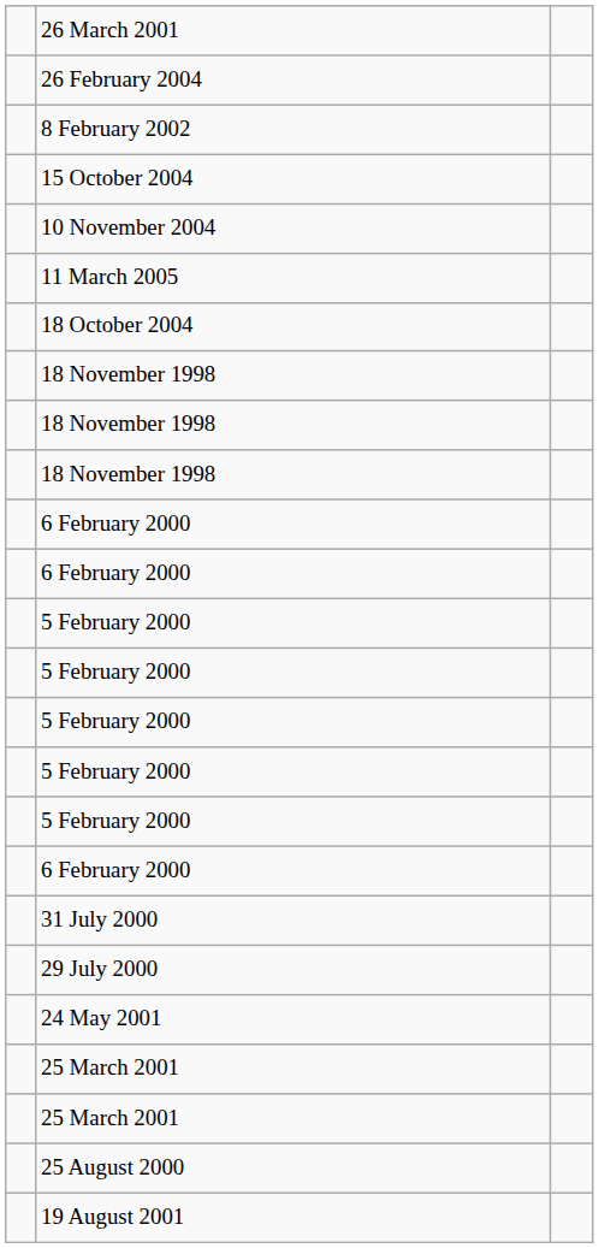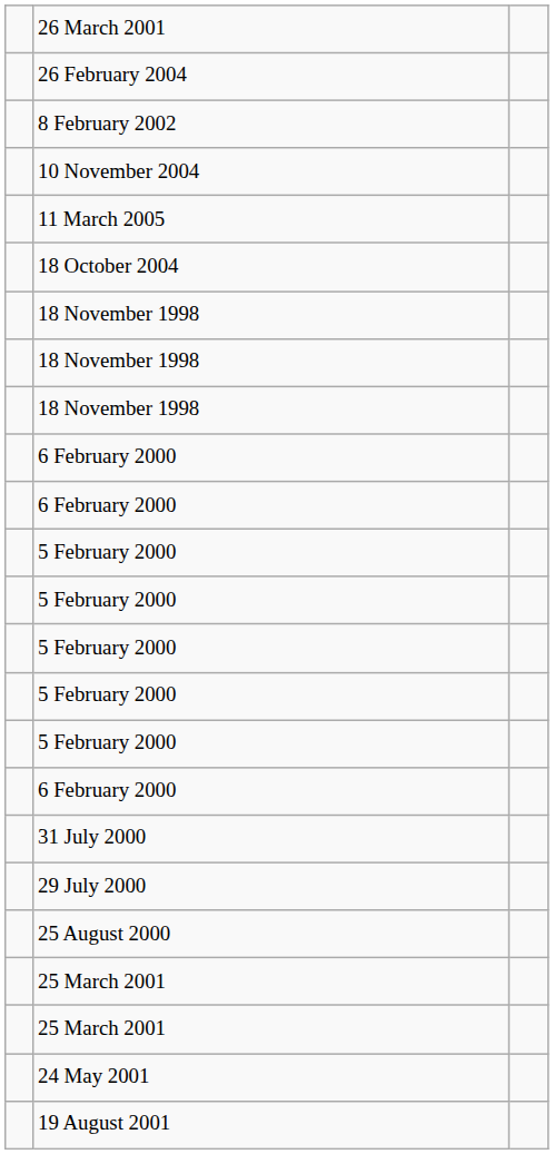- row: 15 October 2004
rows swapped: 25 August 2000 <-> 24 May 2001
